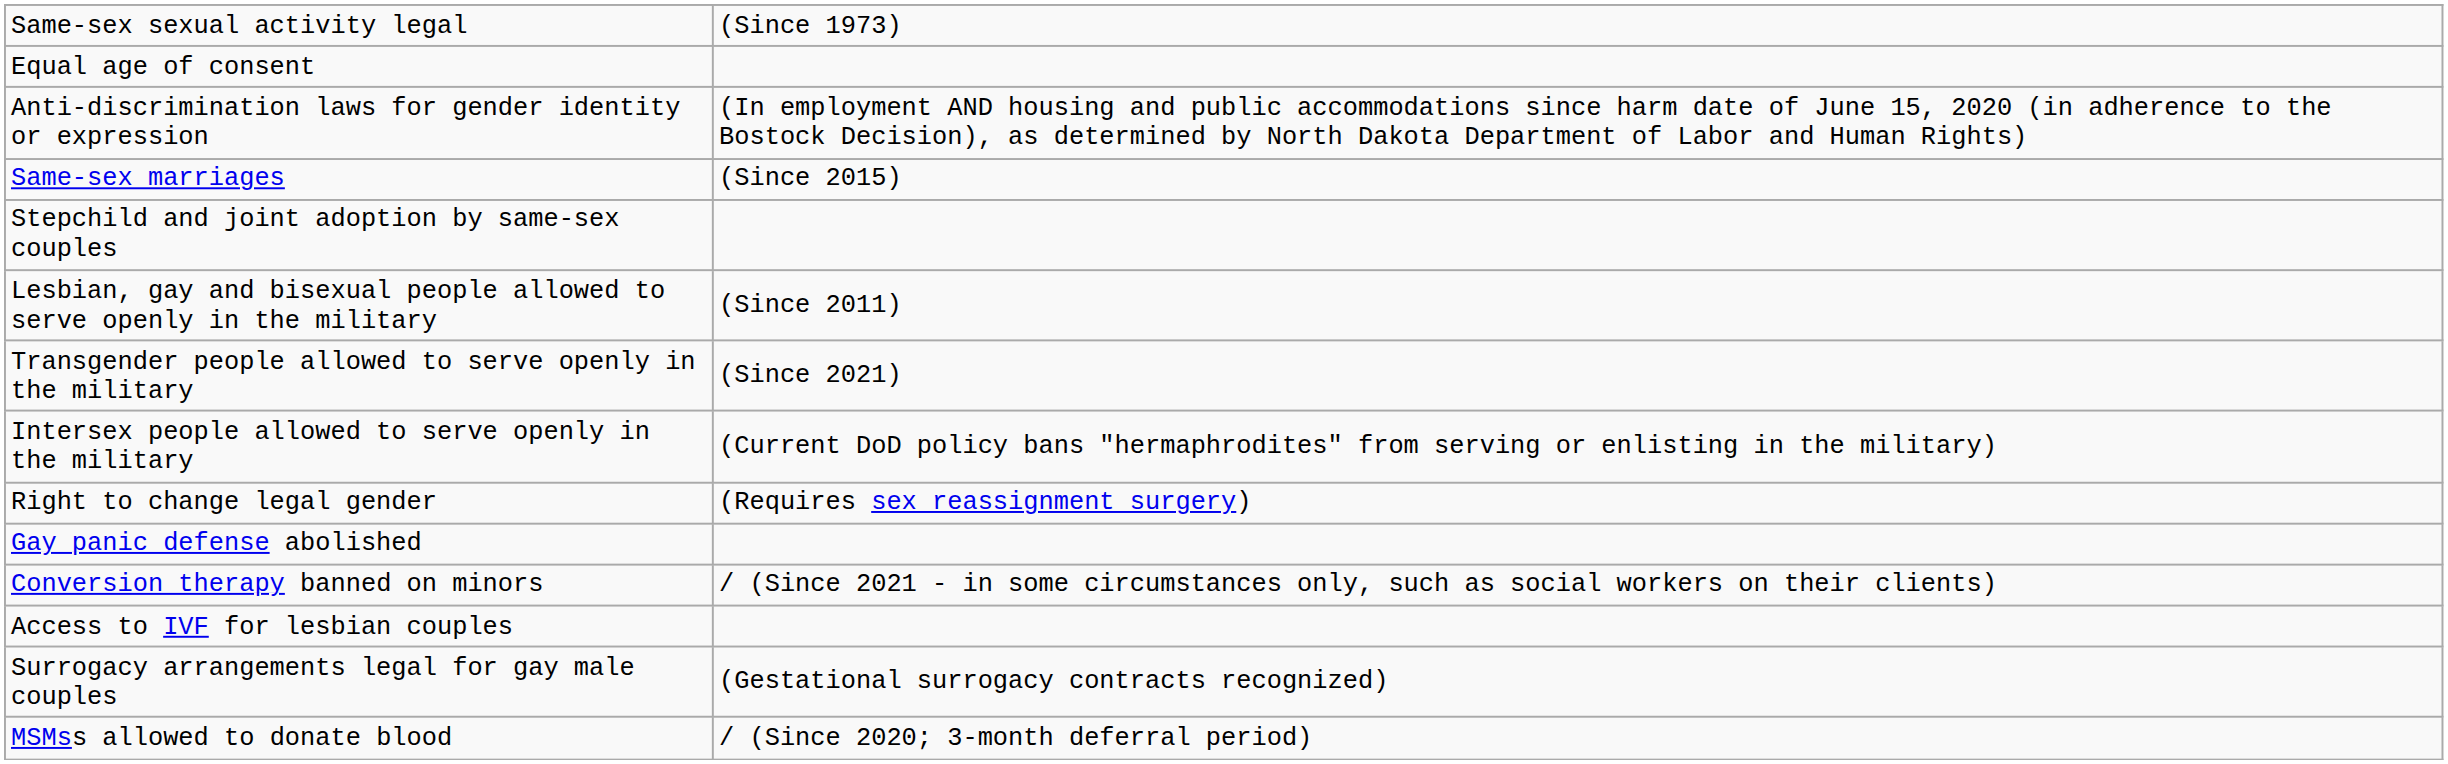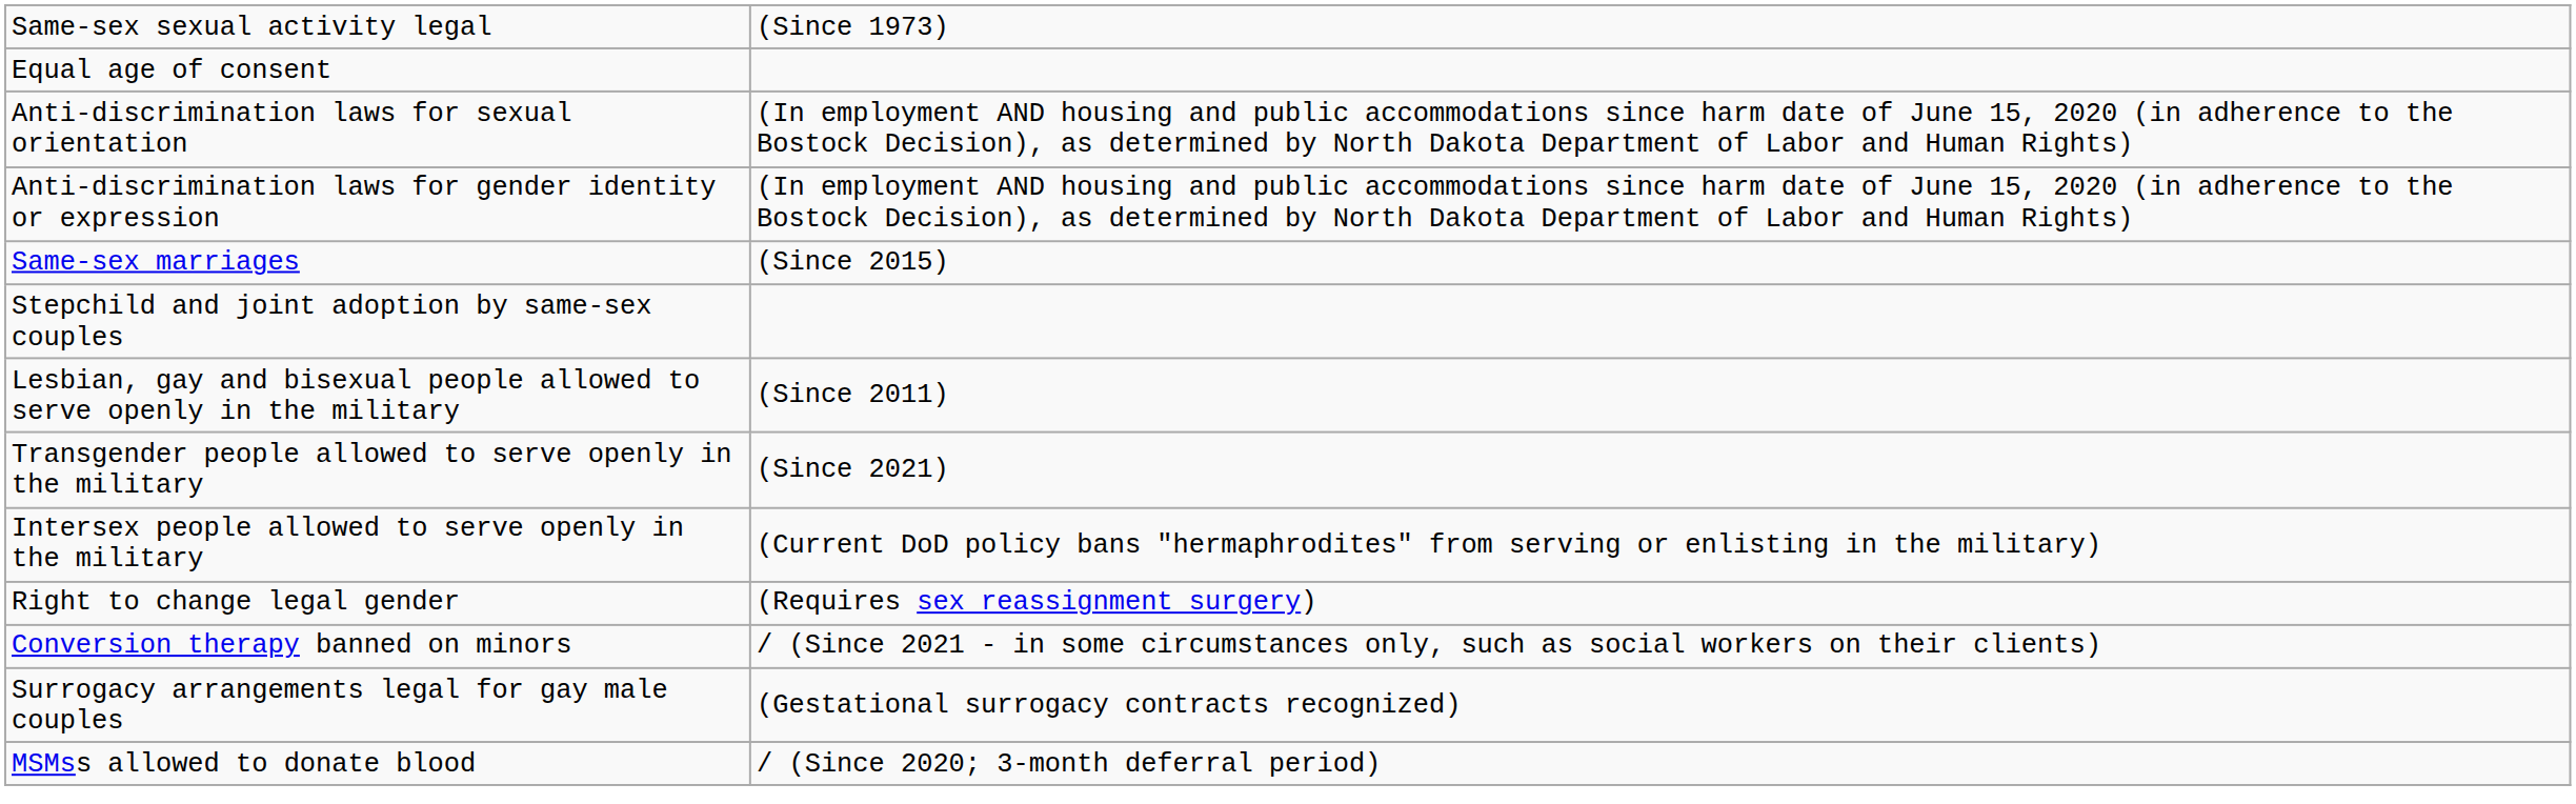+ row: Anti-discrimination laws for sexual orientation | (In employment AND housing and public accommodations since harm date of June 15, 2020 (in adherence to the Bostock Decision), as determined by North Dakota Department of Labor and Human Rights)
- row: Gay panic defense abolished
- row: Access to IVF for lesbian couples
